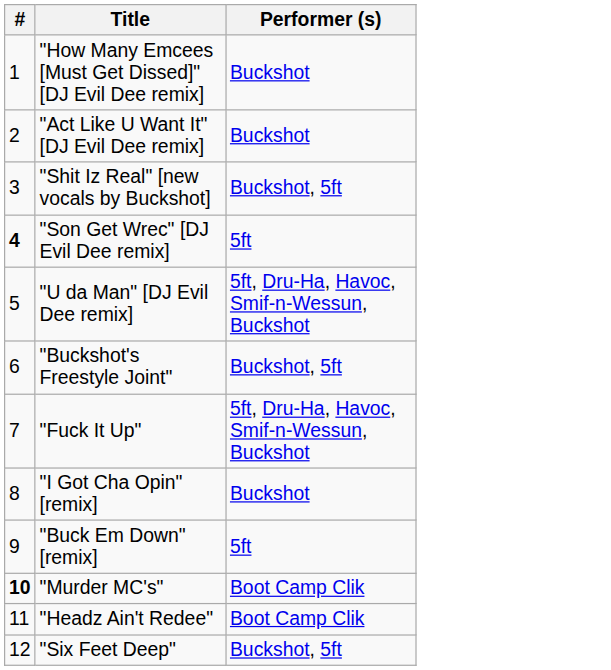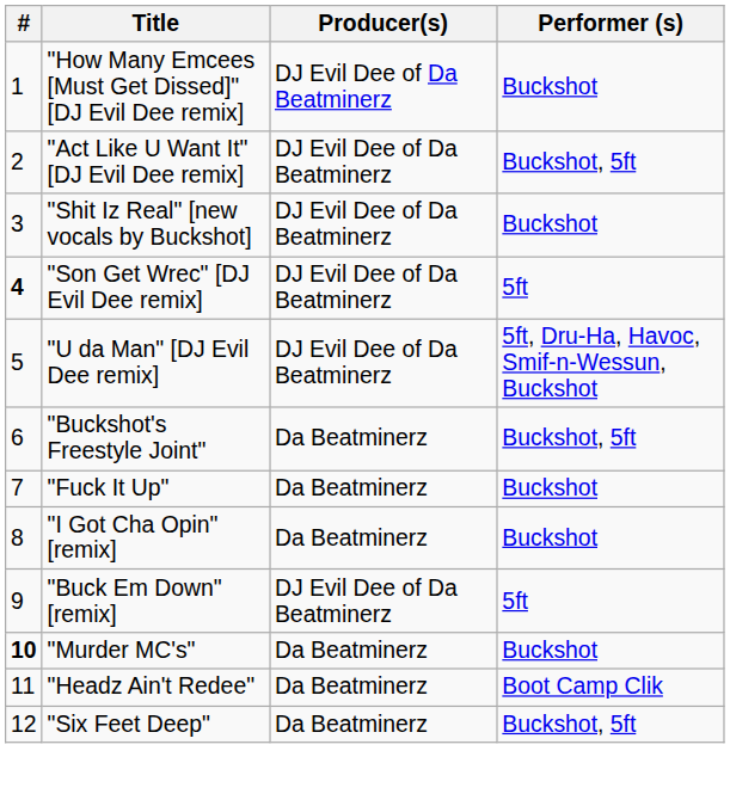+ column: Producer(s) | DJ Evil Dee of Da Beatminerz | DJ Evil Dee of Da Beatminerz | DJ Evil Dee of Da Beatminerz | DJ Evil Dee of Da Beatminerz | DJ Evil Dee of Da Beatminerz | Da Beatminerz | Da Beatminerz | Da Beatminerz | DJ Evil Dee of Da Beatminerz | Da Beatminerz | Da Beatminerz | Da Beatminerz
"Act Like U Want It" [DJ Evil Dee remix] | Performer (s): Buckshot -> Buckshot, 5ft
"Shit Iz Real" [new vocals by Buckshot] | Performer (s): Buckshot, 5ft -> Buckshot
"Fuck It Up" | Performer (s): 5ft, Dru-Ha, Havoc, Smif-n-Wessun, Buckshot -> Buckshot
"Murder MC's" | Performer (s): Boot Camp Clik -> Buckshot
